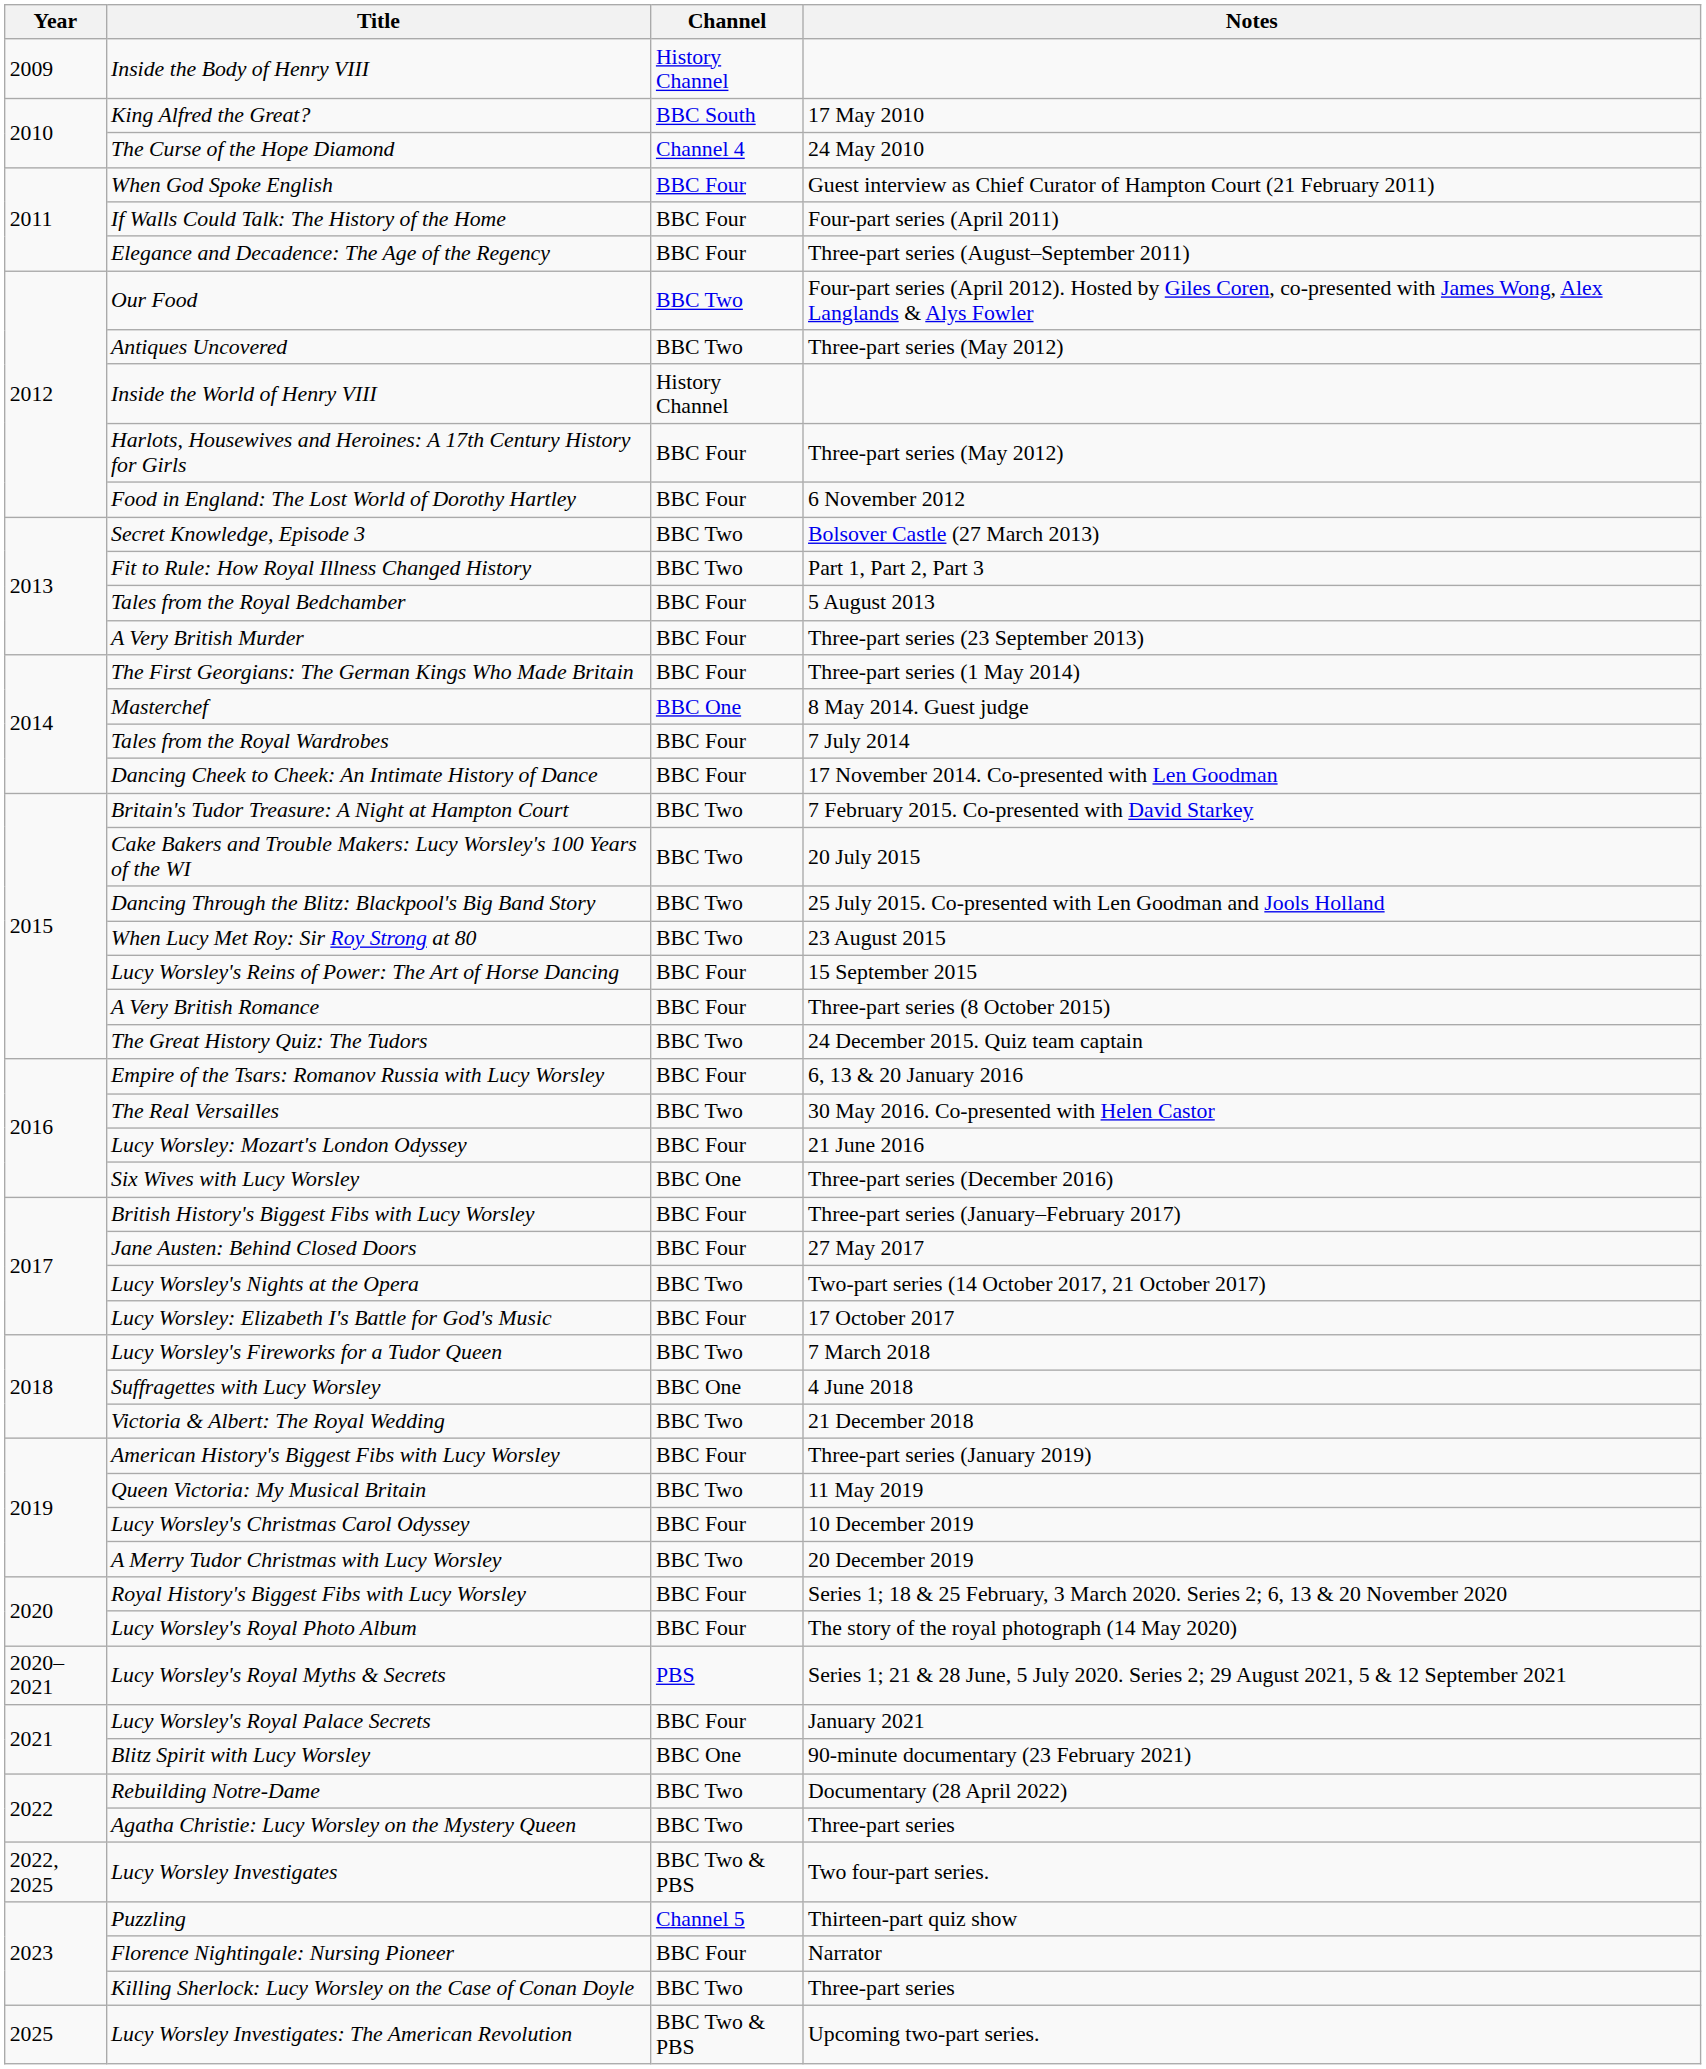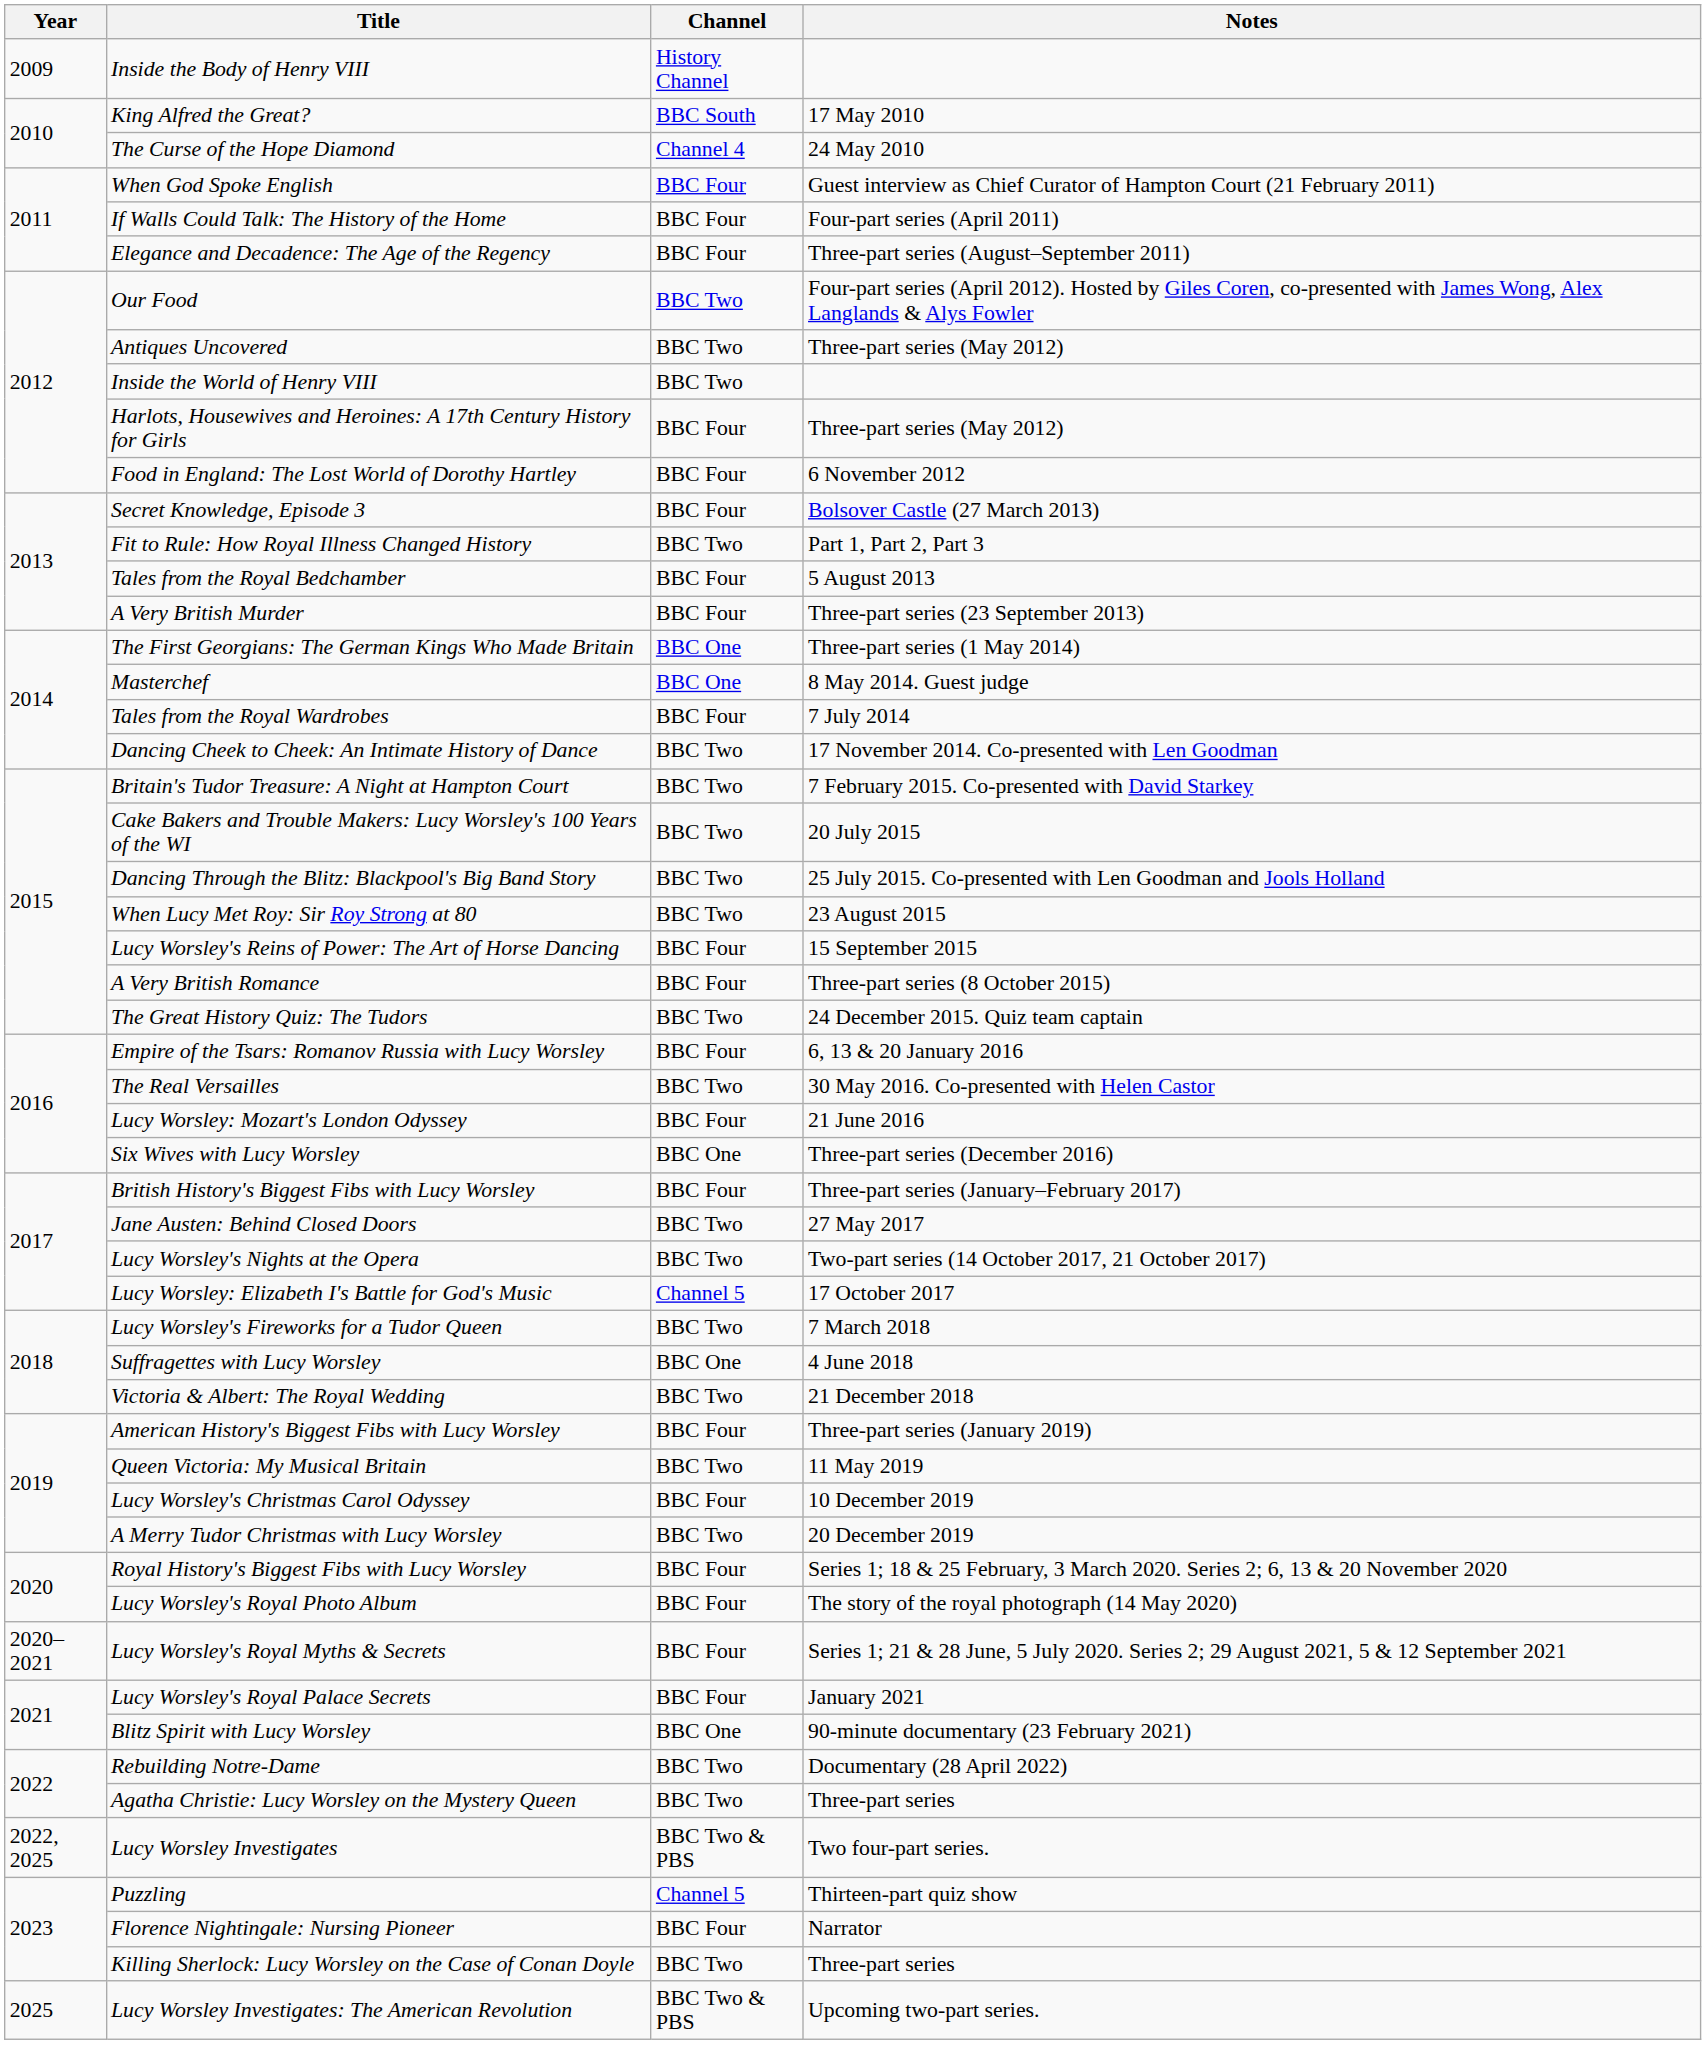Inside the World of Henry VIII | Channel: History Channel -> BBC Two
Secret Knowledge, Episode 3 | Channel: BBC Two -> BBC Four
The First Georgians: The German Kings Who Made Britain | Channel: BBC Four -> BBC One
Dancing Cheek to Cheek: An Intimate History of Dance | Channel: BBC Four -> BBC Two
Jane Austen: Behind Closed Doors | Channel: BBC Four -> BBC Two
Lucy Worsley: Elizabeth I's Battle for God's Music | Channel: BBC Four -> Channel 5
Lucy Worsley's Royal Myths & Secrets | Channel: PBS -> BBC Four
